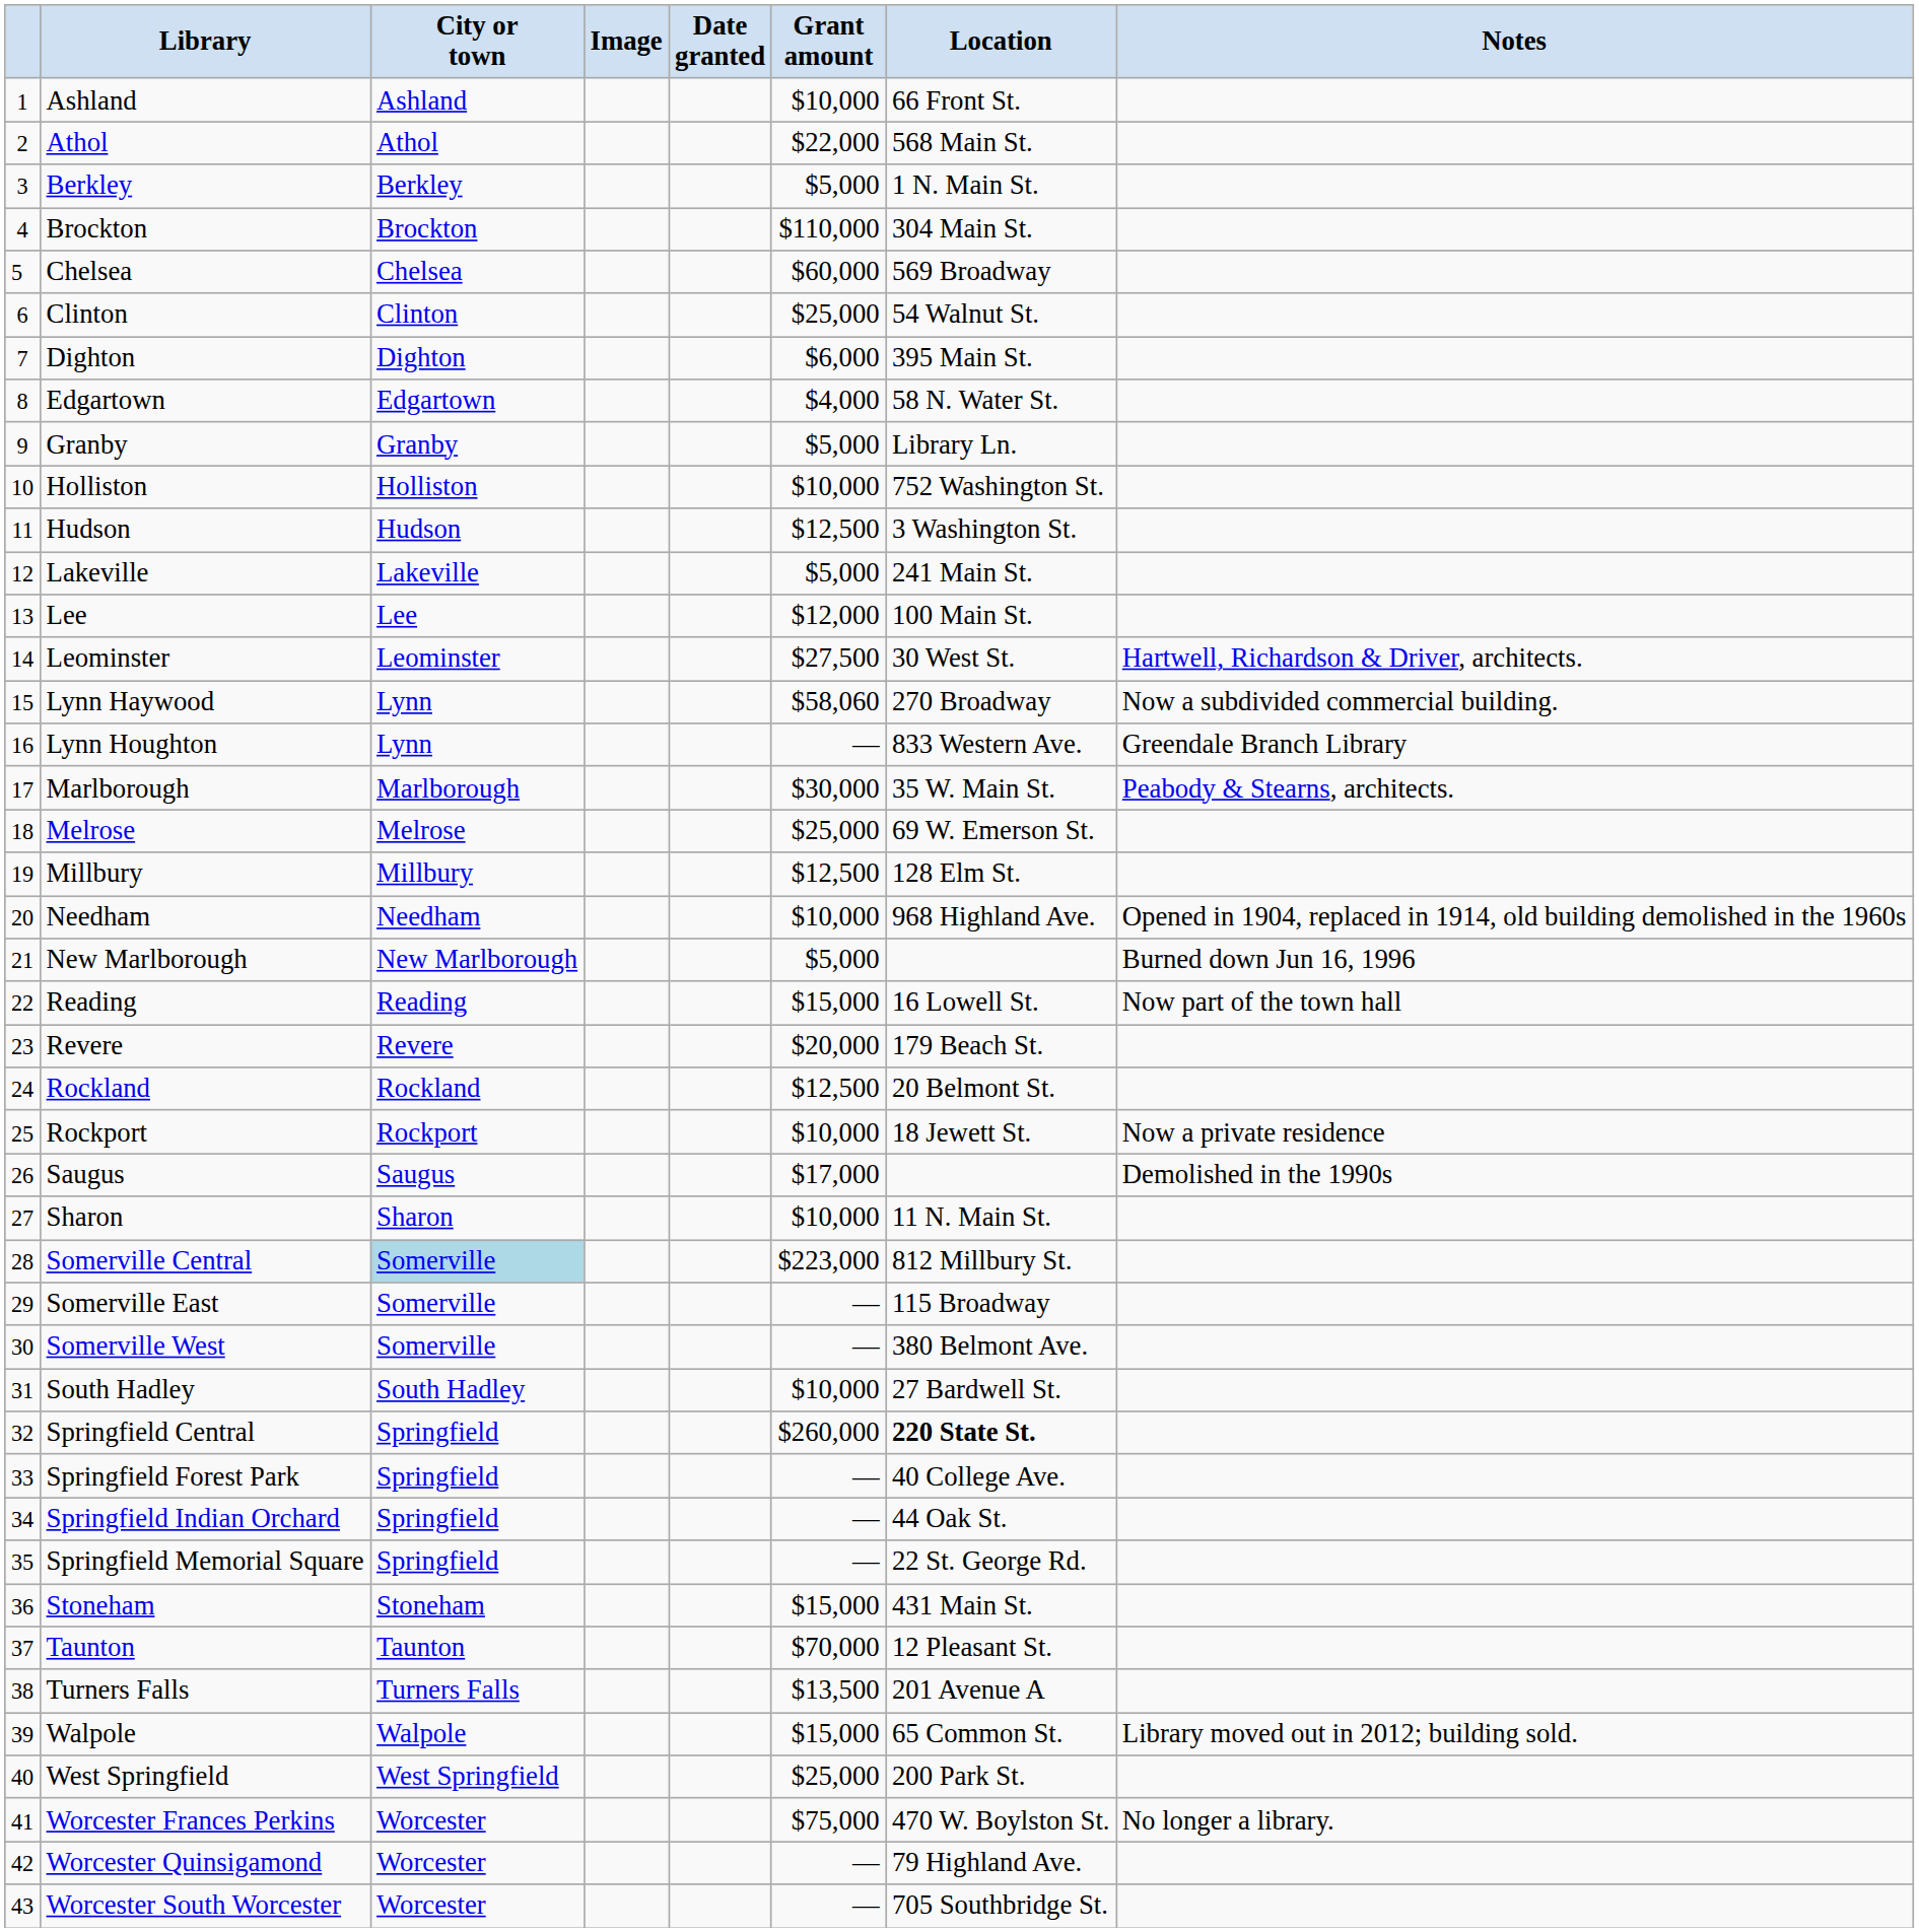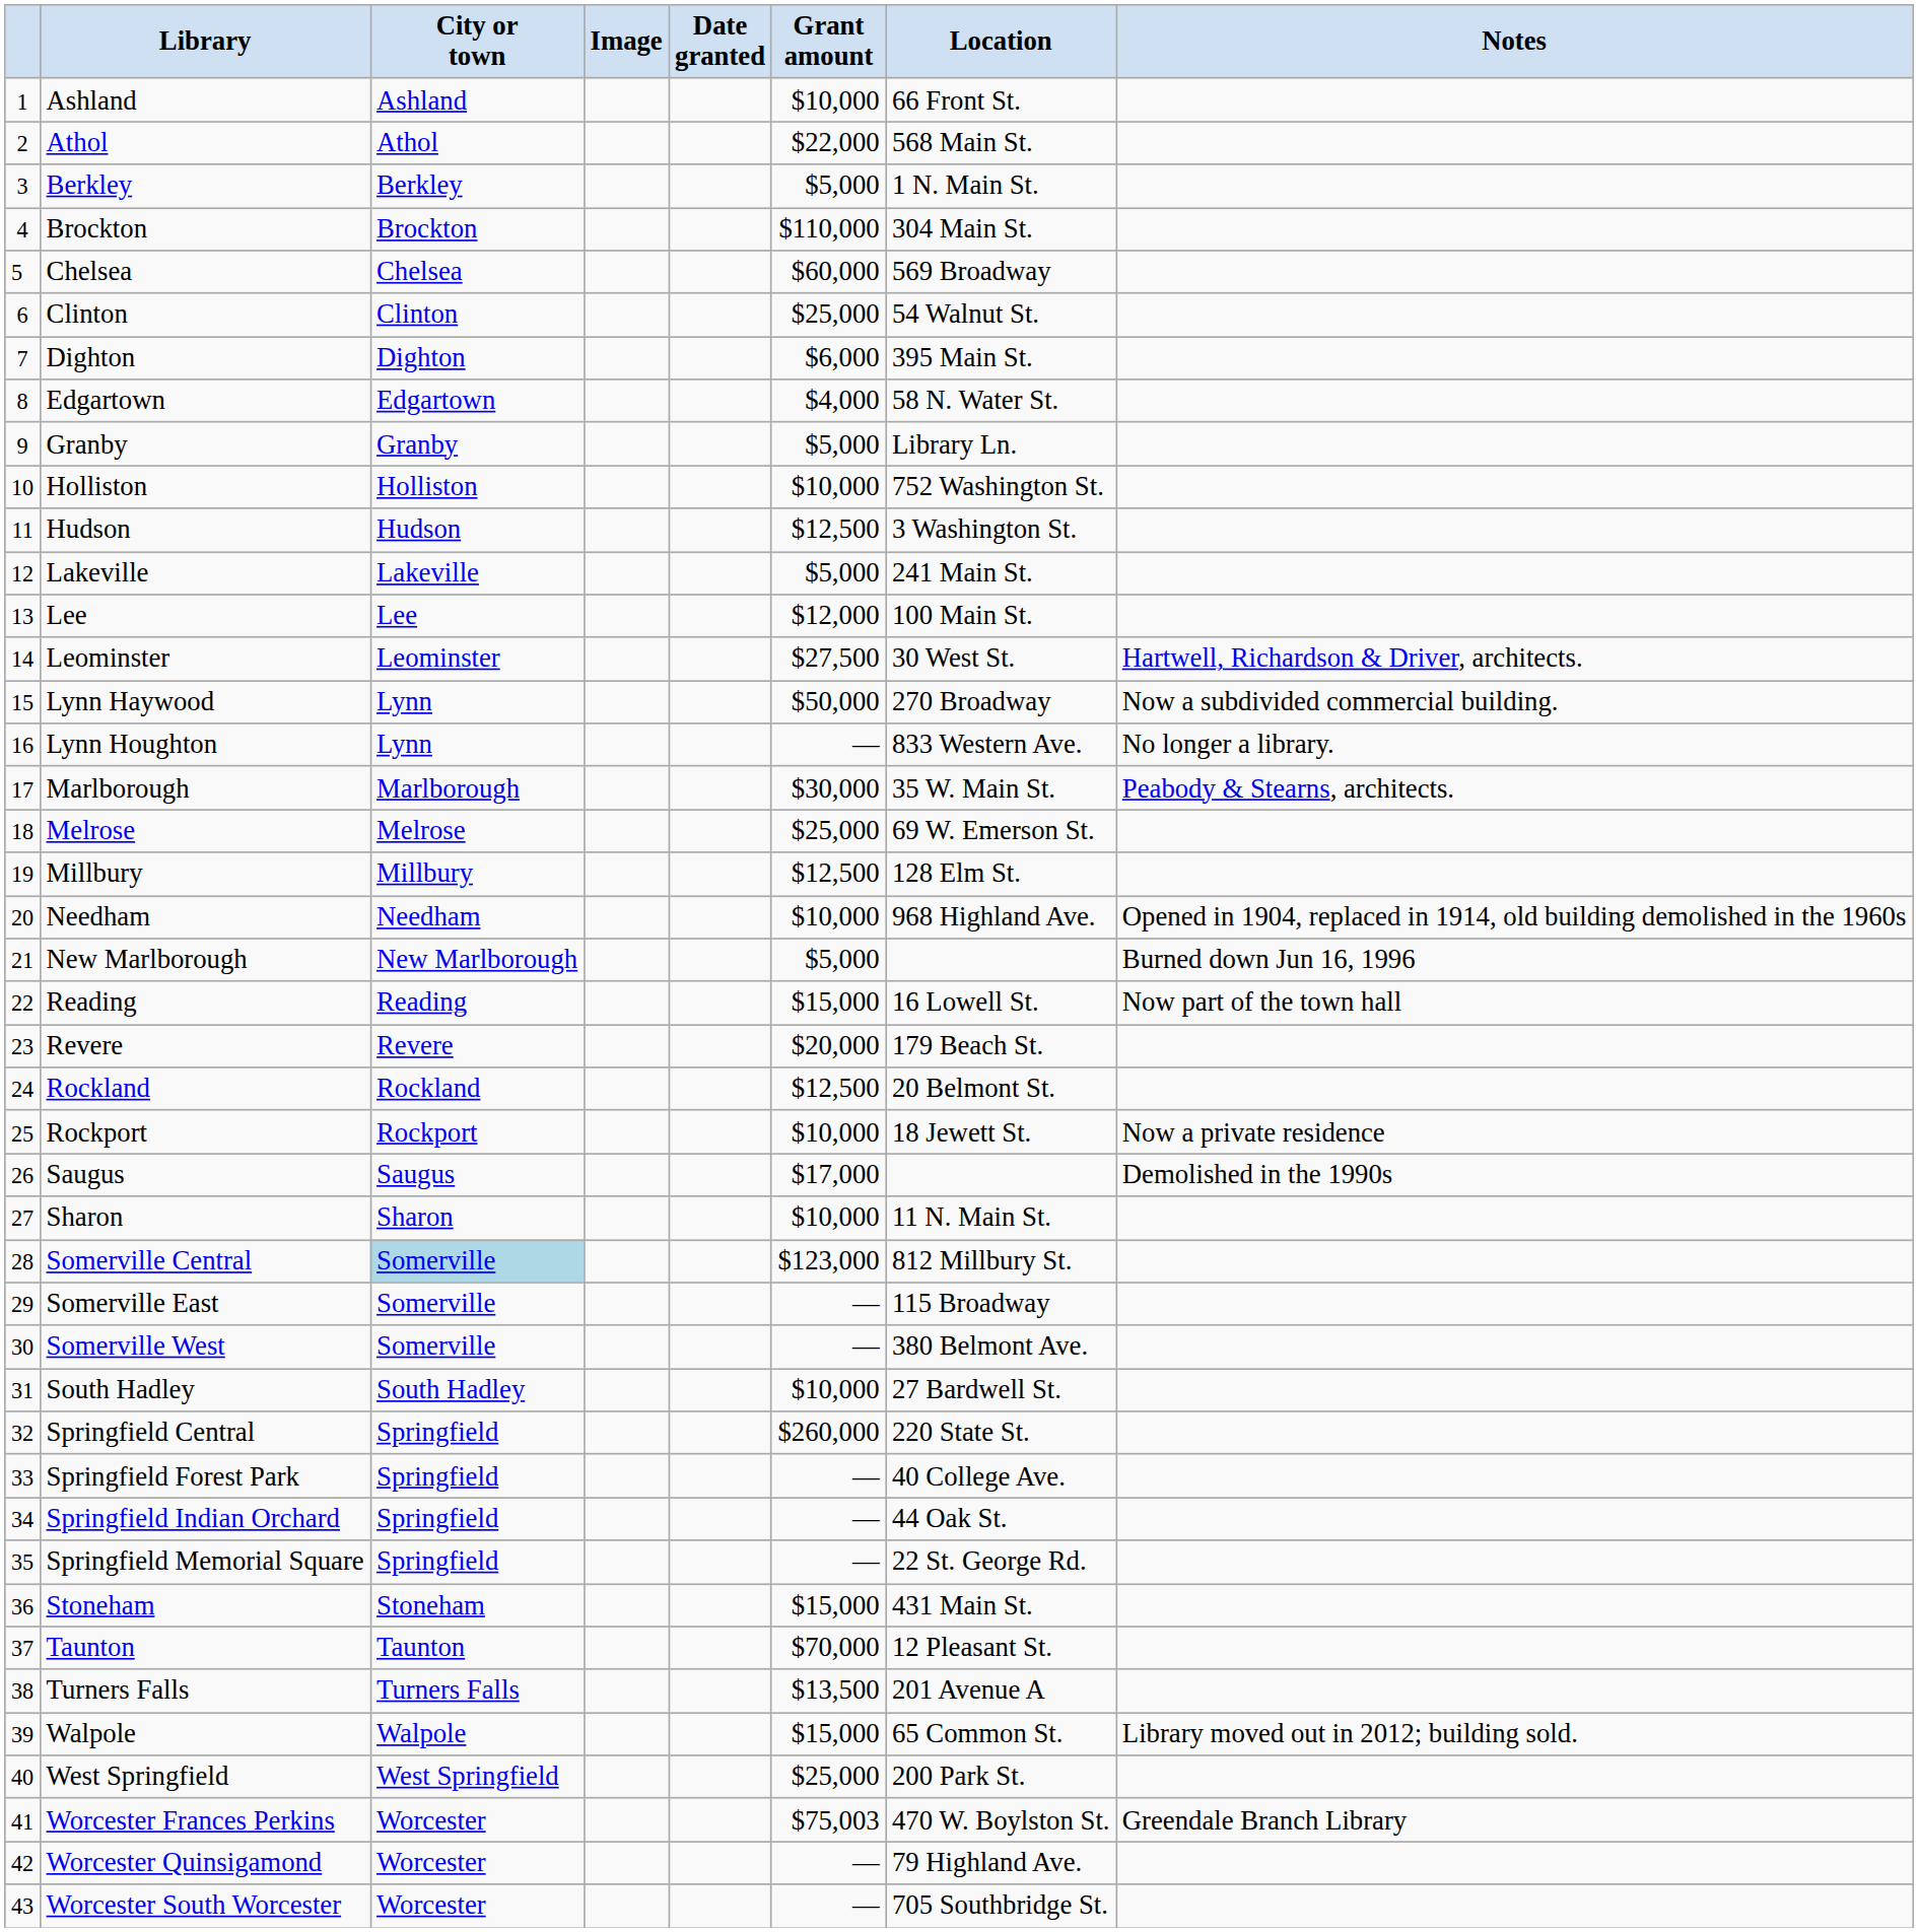Lynn Haywood | Grant amount: $58,060 -> $50,000
Lynn Houghton | Notes: Greendale Branch Library -> No longer a library.
Somerville Central | Grant amount: $223,000 -> $123,000
Springfield Central | Location: bold -> normal
Worcester Frances Perkins | Grant amount: $75,000 -> $75,003
Worcester Frances Perkins | Notes: No longer a library. -> Greendale Branch Library
